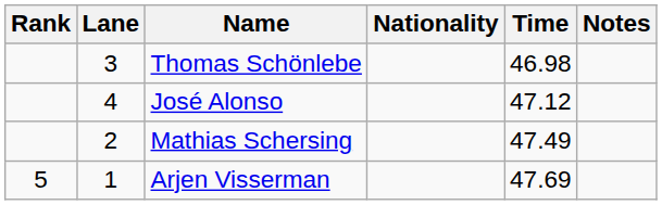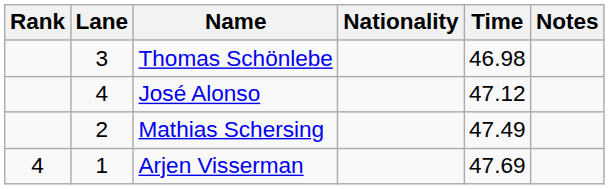Arjen Visserman | Rank: 5 -> 4
